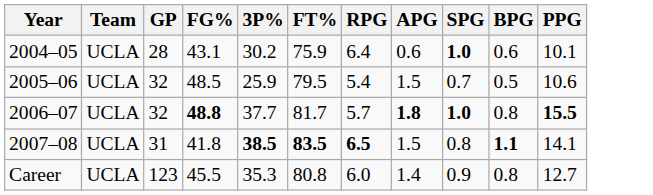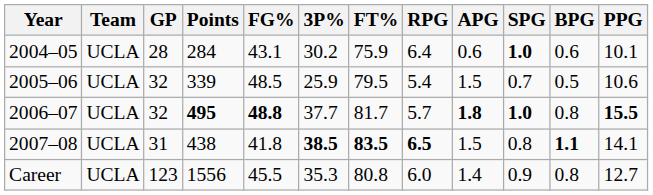+ column: Points | 284 | 339 | 495 | 438 | 1556
